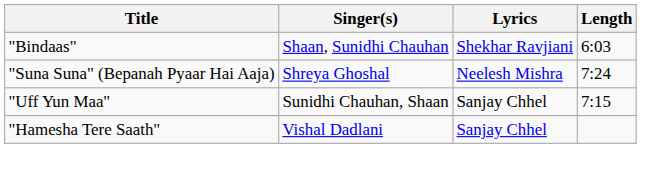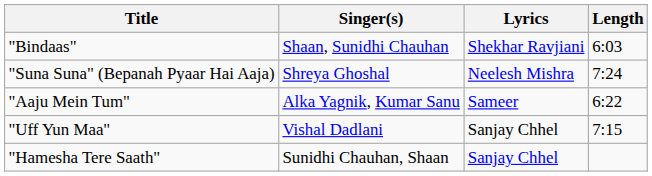+ row: "Aaju Mein Tum" | Alka Yagnik, Kumar Sanu | Sameer | 6:22
"Uff Yun Maa" | Singer(s): Sunidhi Chauhan, Shaan -> Vishal Dadlani
"Hamesha Tere Saath" | Singer(s): Vishal Dadlani -> Sunidhi Chauhan, Shaan
